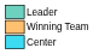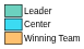rows swapped: Winning Team <-> Center
